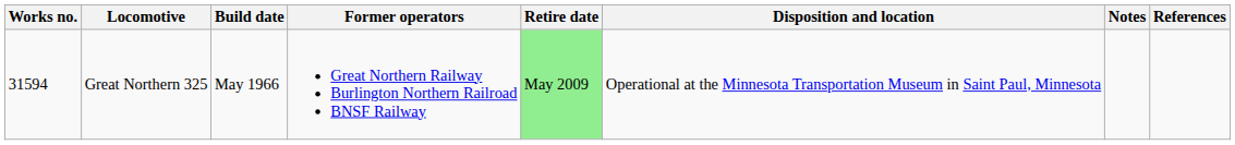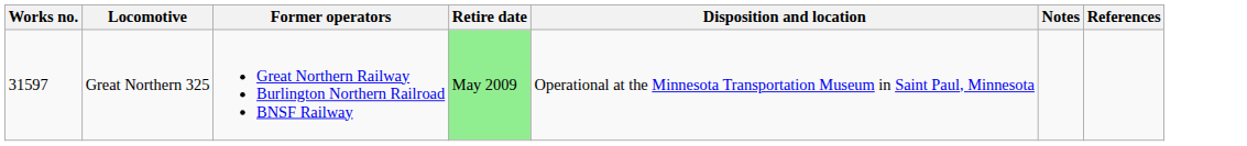- column: Build date | May 1966
Great Northern 325 | Works no.: 31594 -> 31597
